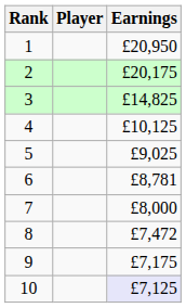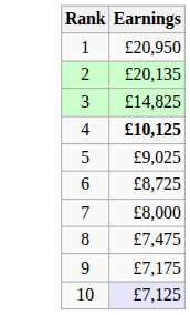- column: Player
2 | Earnings: £20,175 -> £20,135
4 | Earnings: normal -> bold
6 | Earnings: £8,781 -> £8,725
8 | Earnings: £7,472 -> £7,475
